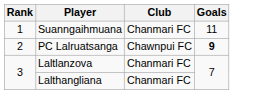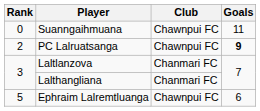Suanngaihmuana | Rank: 1 -> 0
Suanngaihmuana | Club: Chanmari FC -> Chawnpui FC
+ row: 5 | Ephraim Lalremtluanga | Chawnpui FC | 6
